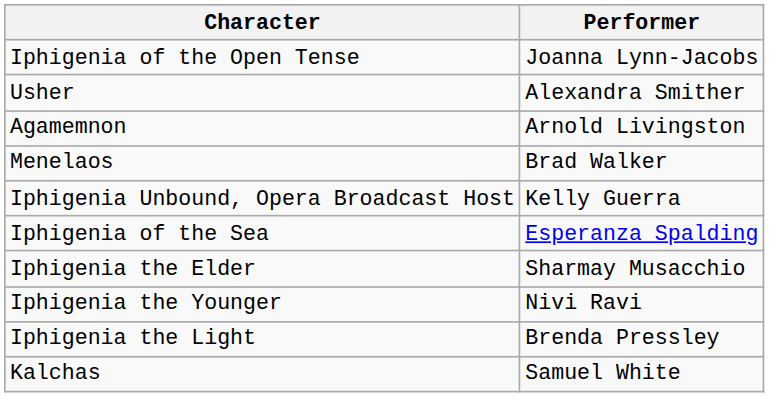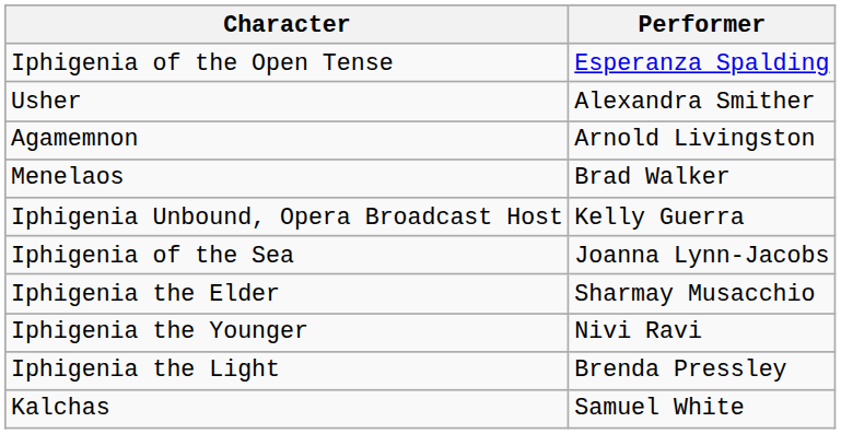Iphigenia of the Open Tense | Performer: Joanna Lynn-Jacobs -> Esperanza Spalding
Iphigenia of the Sea | Performer: Esperanza Spalding -> Joanna Lynn-Jacobs
